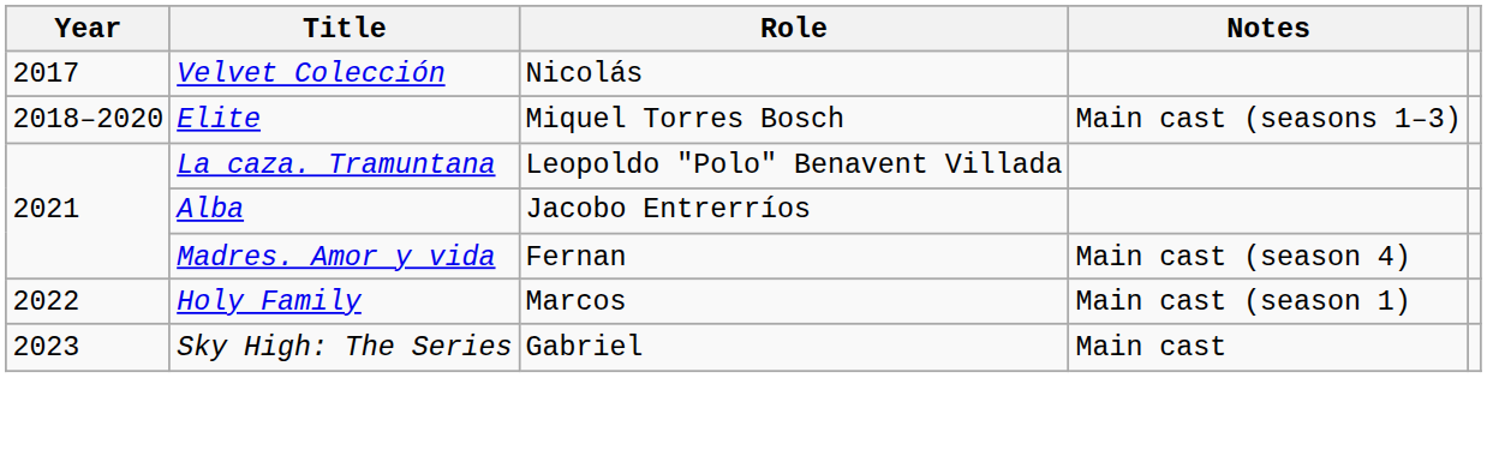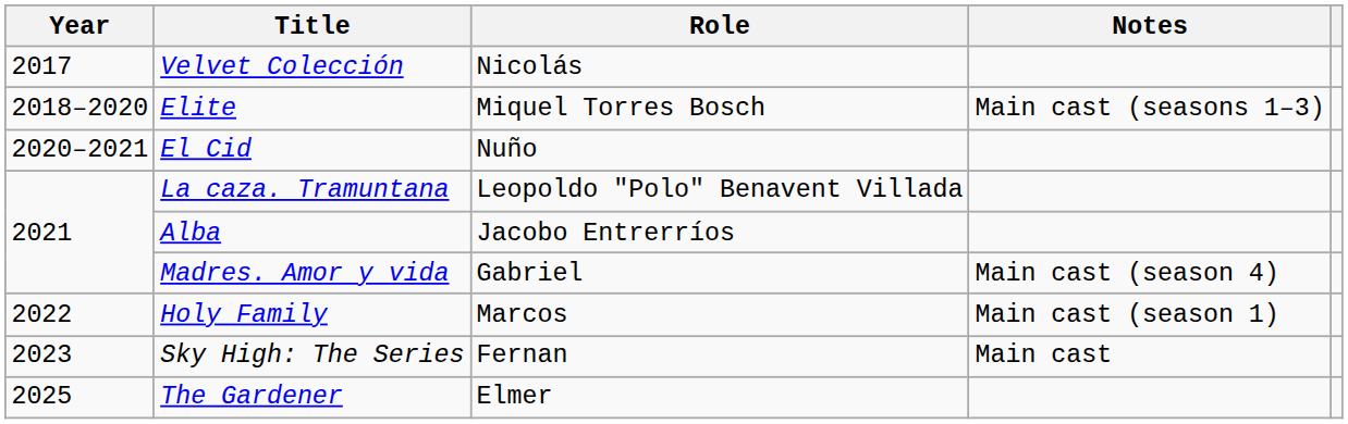+ row: 2020–2021 | El Cid | Nuño
Madres. Amor y vida | Role: Fernan -> Gabriel
Sky High: The Series | Role: Gabriel -> Fernan
+ row: 2025 | The Gardener | Elmer
